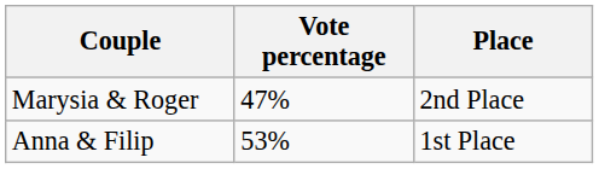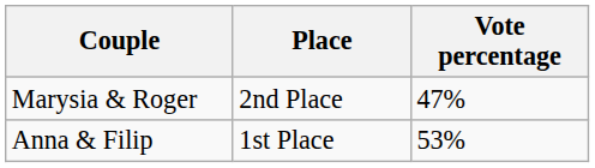columns swapped: Vote percentage <-> Place
